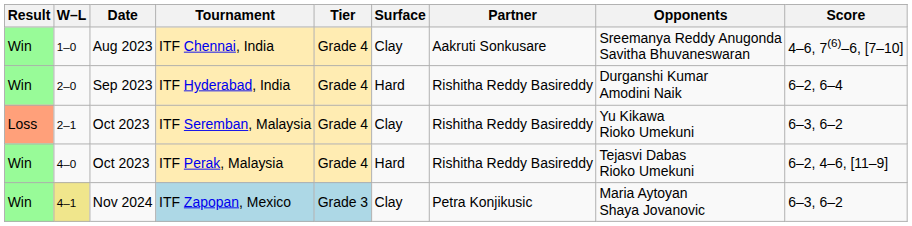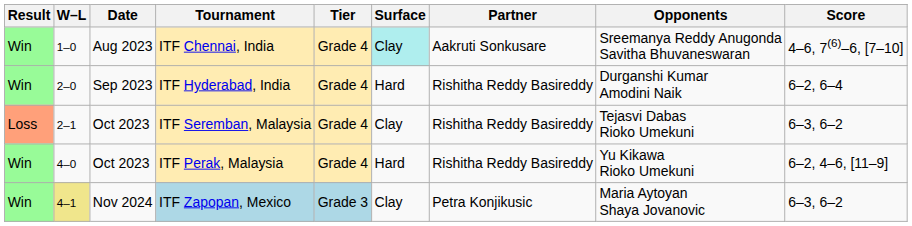ITF Chennai, India | Surface: no background -> paleturquoise background
ITF Seremban, Malaysia | Opponents: Yu Kikawa Rioko Umekuni -> Tejasvi Dabas Rioko Umekuni
ITF Perak, Malaysia | Opponents: Tejasvi Dabas Rioko Umekuni -> Yu Kikawa Rioko Umekuni
